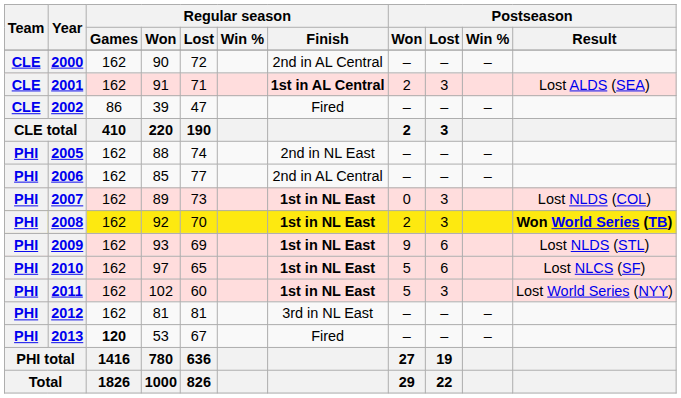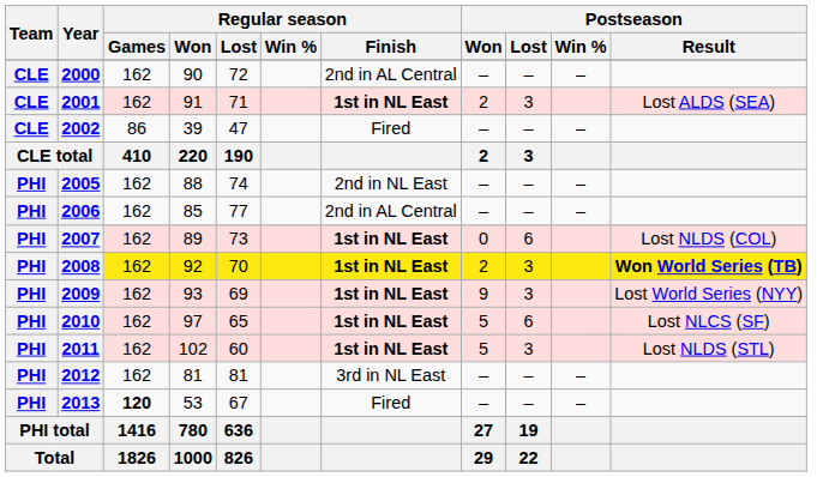2001 | Regular season / Finish: 1st in AL Central -> 1st in NL East
2007 | Postseason / Lost: 3 -> 6
2009 | Postseason / Lost: 6 -> 3
2009 | Postseason / Result: Lost NLDS (STL) -> Lost World Series (NYY)
2011 | Postseason / Result: Lost World Series (NYY) -> Lost NLDS (STL)
